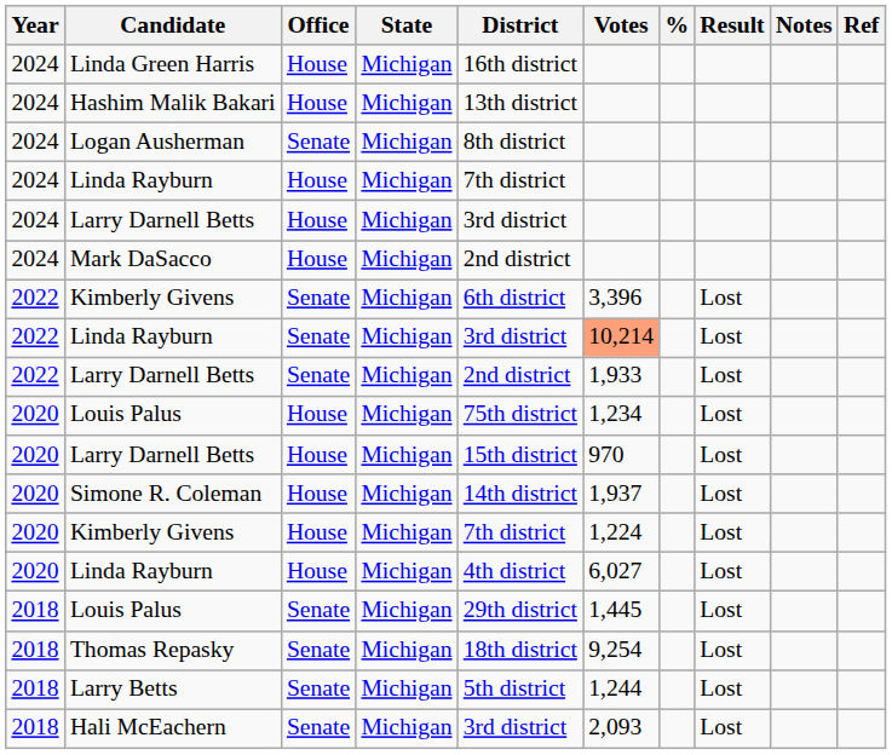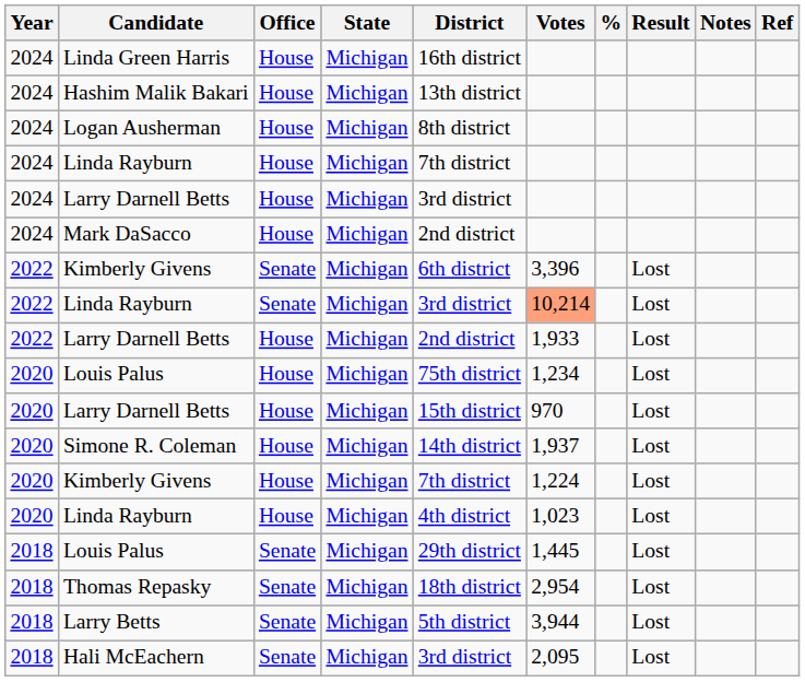Logan Ausherman | Office: Senate -> House
2022 / Larry Darnell Betts | Office: Senate -> House
2020 / Linda Rayburn | Votes: 6,027 -> 1,023
Thomas Repasky | Votes: 9,254 -> 2,954
Larry Betts | Votes: 1,244 -> 3,944
Hali McEachern | Votes: 2,093 -> 2,095
